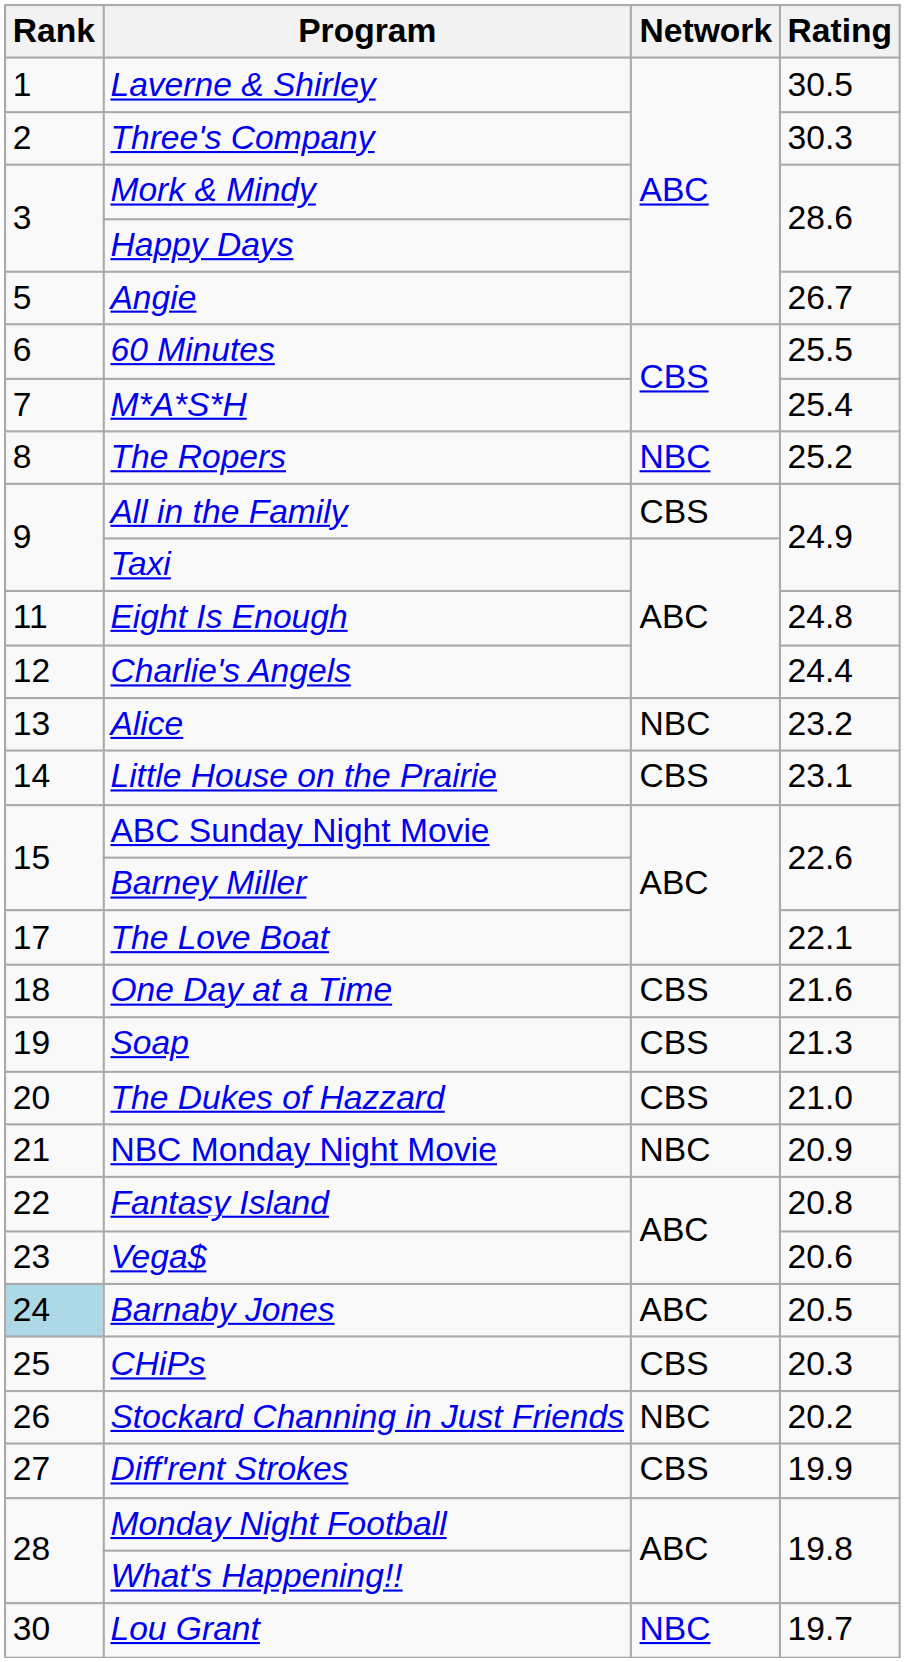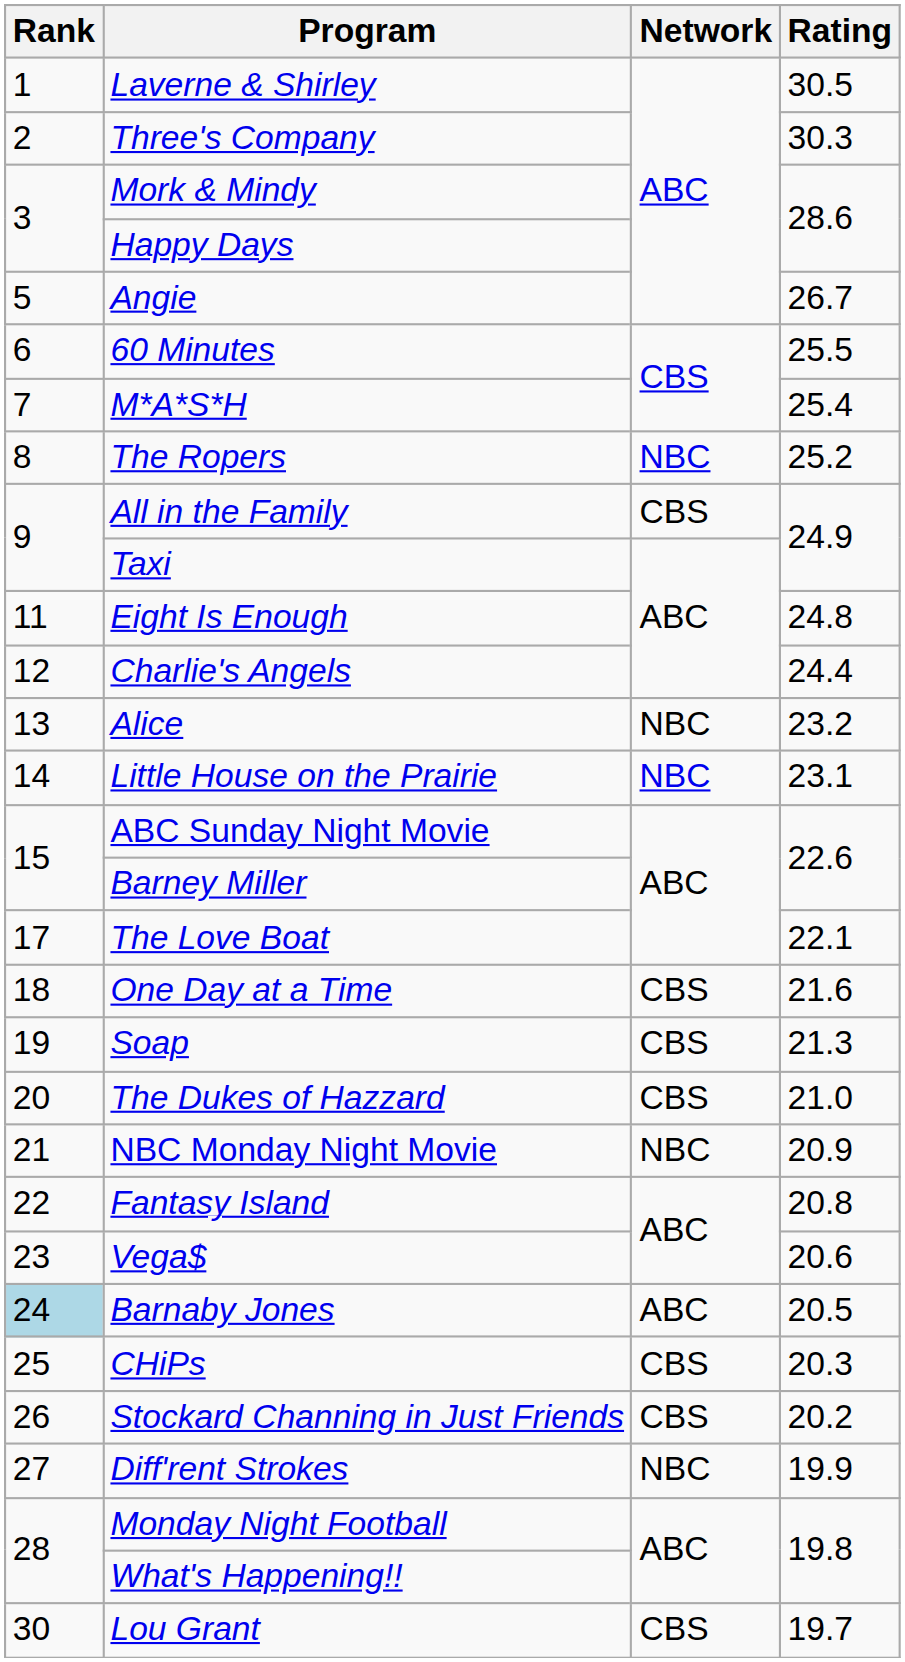Little House on the Prairie | Network: CBS -> NBC
Stockard Channing in Just Friends | Network: NBC -> CBS
Diff'rent Strokes | Network: CBS -> NBC
Lou Grant | Network: NBC -> CBS
